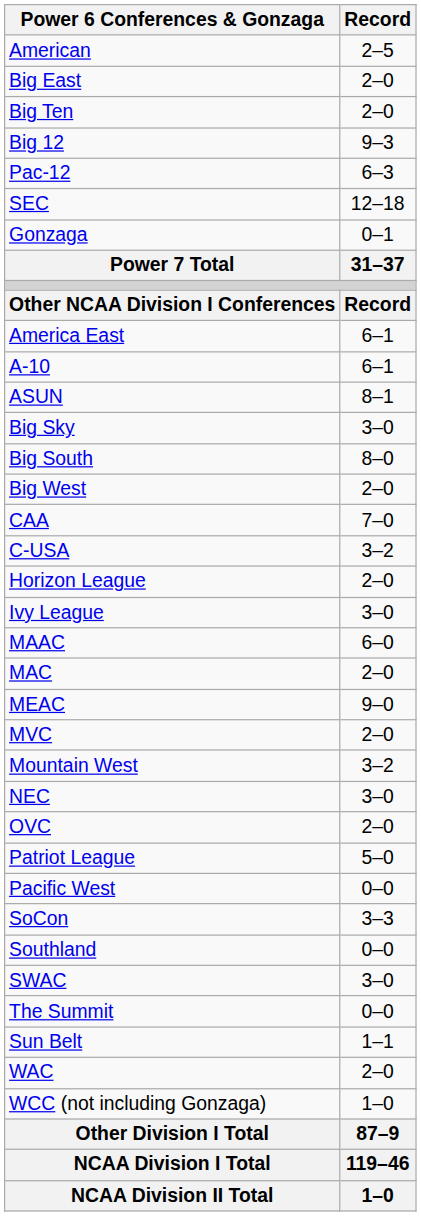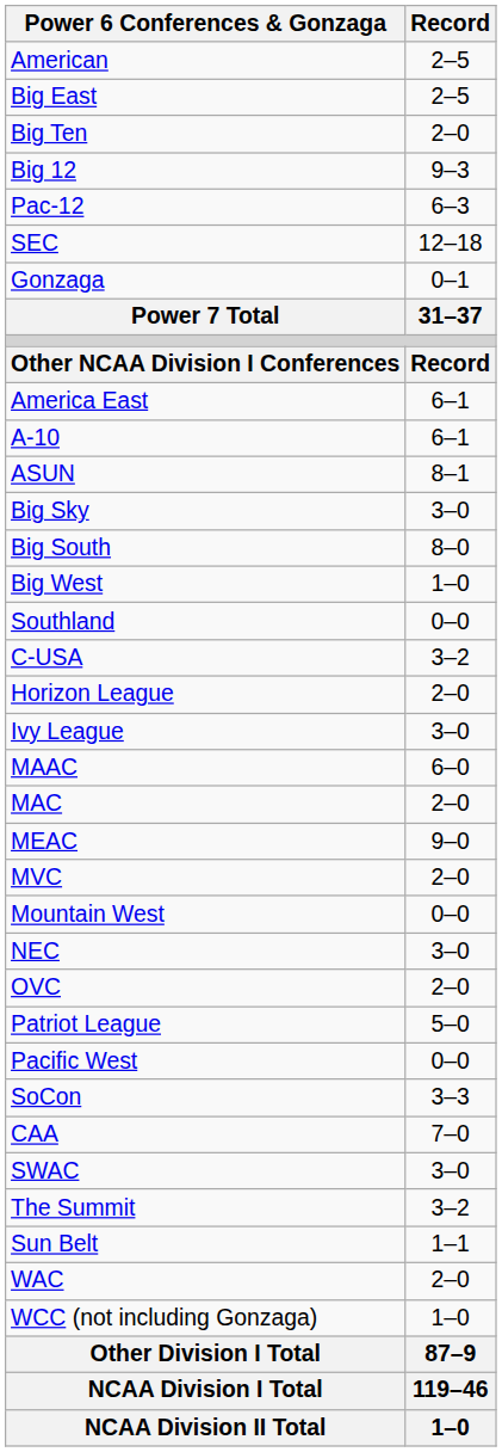Big East | Record: 2–0 -> 2–5
Big West | Record: 2–0 -> 1–0
rows swapped: CAA <-> Southland
Mountain West | Record: 3–2 -> 0–0
The Summit | Record: 0–0 -> 3–2
